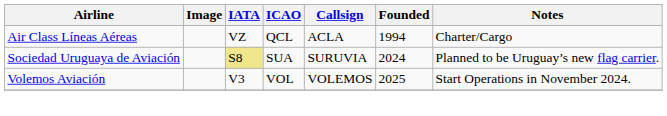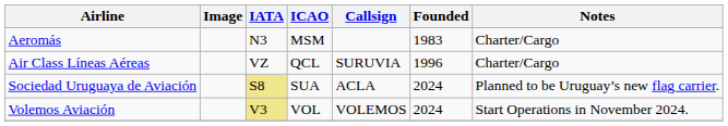+ row: Aeromás | N3 | MSM | 1983 | Charter/Cargo
Air Class Líneas Aéreas | Callsign: ACLA -> SURUVIA
Air Class Líneas Aéreas | Founded: 1994 -> 1996
Sociedad Uruguaya de Aviación | Callsign: SURUVIA -> ACLA
Volemos Aviación | IATA: no background -> khaki background
Volemos Aviación | Founded: 2025 -> 2024
